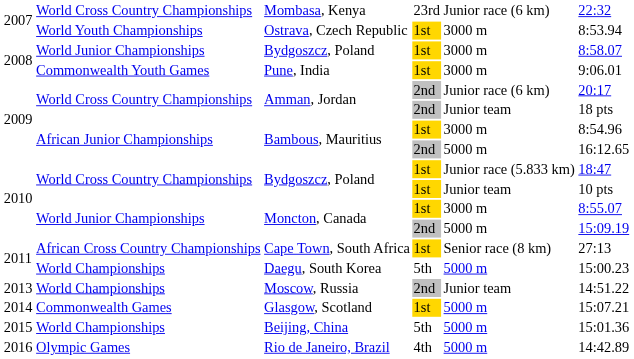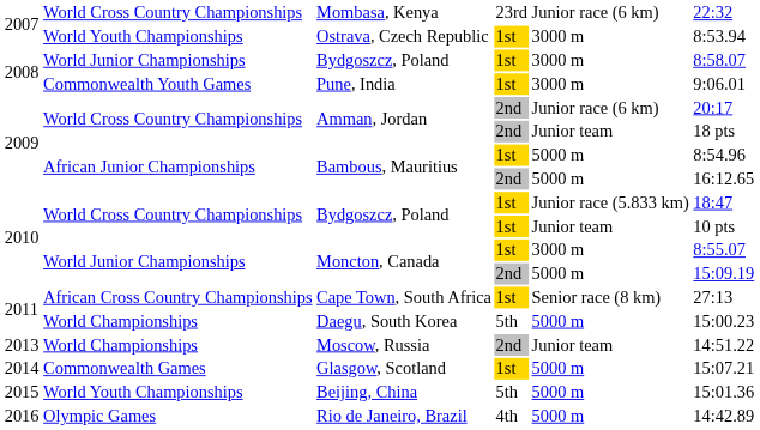Bambous, Mauritius / 1st | column 5: 3000 m -> 5000 m
Beijing, China | column 2: World Championships -> World Youth Championships
